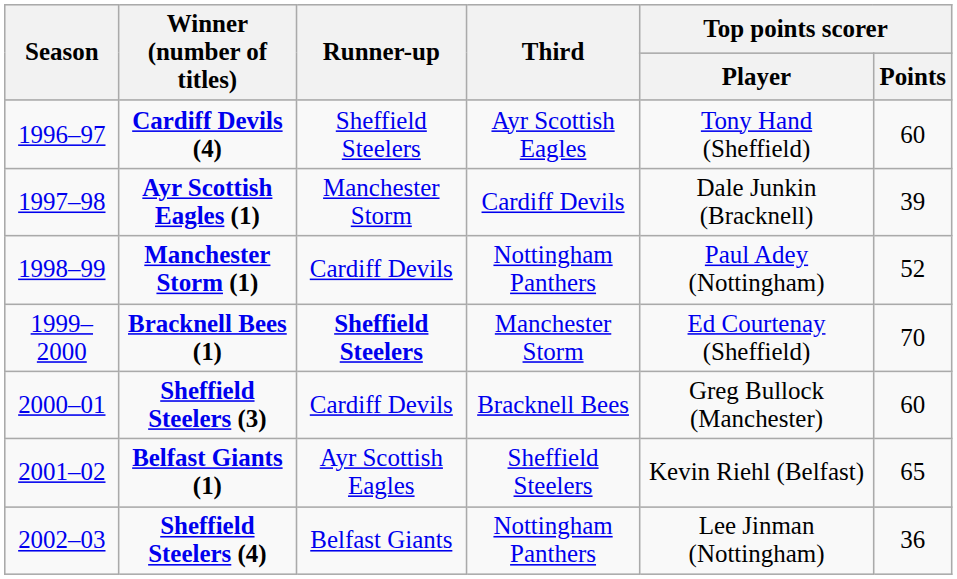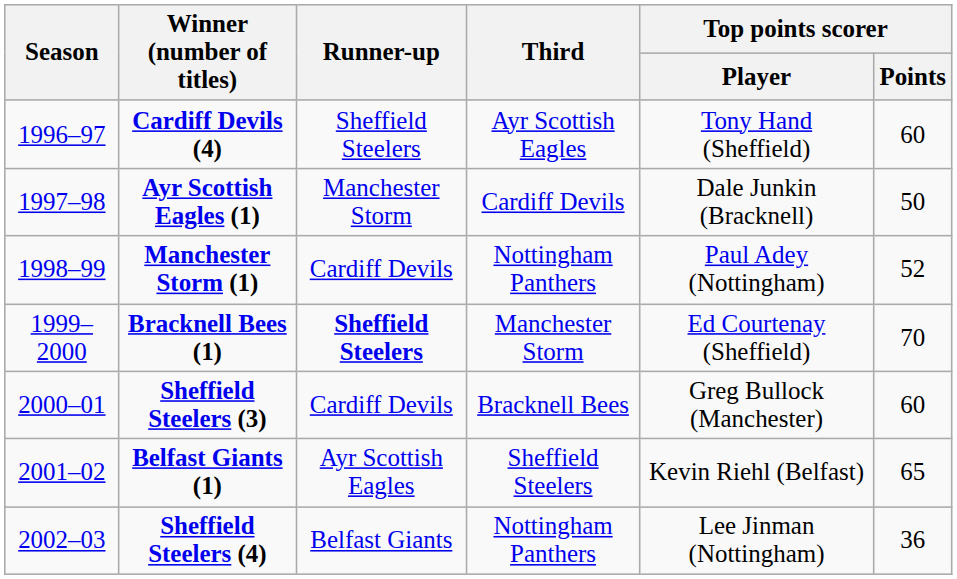Ayr Scottish Eagles (1) | Top points scorer / Points: 39 -> 50
